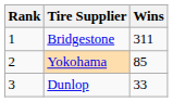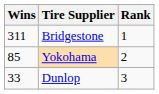columns swapped: Rank <-> Wins
